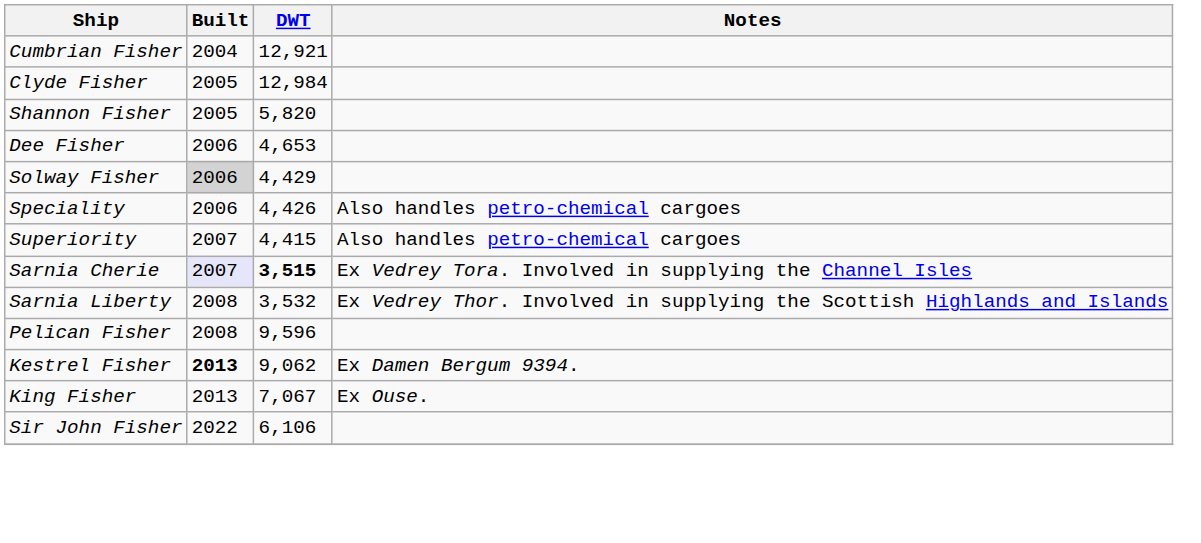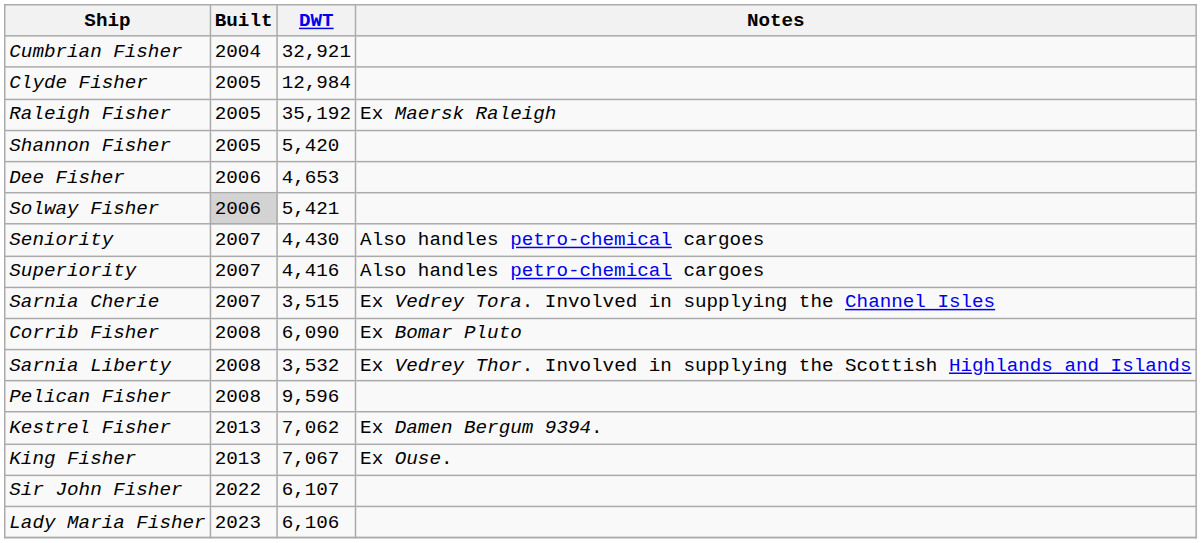Cumbrian Fisher | DWT: 12,921 -> 32,921
+ row: Raleigh Fisher | 2005 | 35,192 | Ex Maersk Raleigh
Shannon Fisher | DWT: 5,820 -> 5,420
Solway Fisher | DWT: 4,429 -> 5,421
- row: Speciality | 2006 | 4,426 | Also handles petro-chemical cargoes
+ row: Seniority | 2007 | 4,430 | Also handles petro-chemical cargoes
Superiority | DWT: 4,415 -> 4,416
Sarnia Cherie | Built: lavender background -> no background
Sarnia Cherie | DWT: bold -> normal
+ row: Corrib Fisher | 2008 | 6,090 | Ex Bomar Pluto
Kestrel Fisher | Built: bold -> normal
Kestrel Fisher | DWT: 9,062 -> 7,062
Sir John Fisher | DWT: 6,106 -> 6,107
+ row: Lady Maria Fisher | 2023 | 6,106
